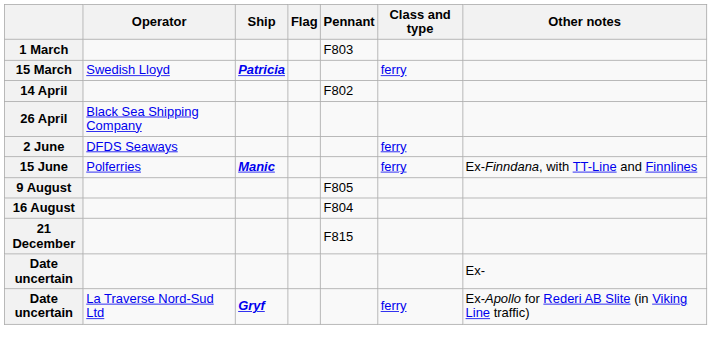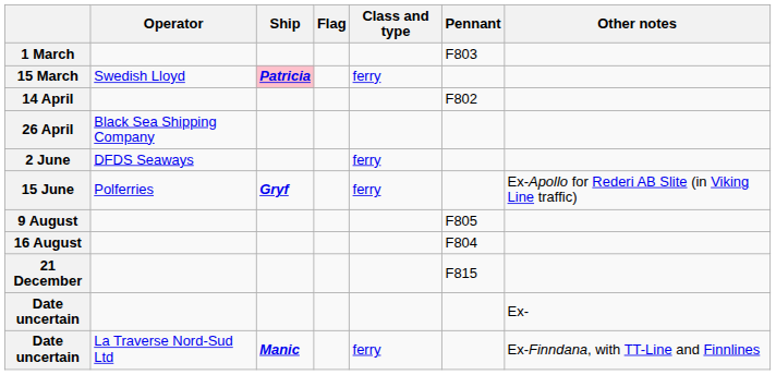columns swapped: Class and type <-> Pennant
15 March | Ship: no background -> pink background
15 June | Ship: Manic -> Gryf
15 June | Other notes: Ex-Finndana, with TT-Line and Finnlines -> Ex-Apollo for Rederi AB Slite (in Viking Line traffic)
Date uncertain / La Traverse Nord-Sud Ltd | Ship: Gryf -> Manic
Date uncertain / La Traverse Nord-Sud Ltd | Other notes: Ex-Apollo for Rederi AB Slite (in Viking Line traffic) -> Ex-Finndana, with TT-Line and Finnlines
